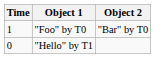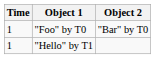"Hello" by T1 | Time: 0 -> 1
